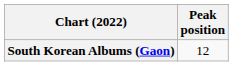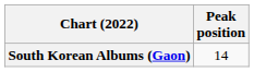South Korean Albums (Gaon) | Peak position: 12 -> 14
